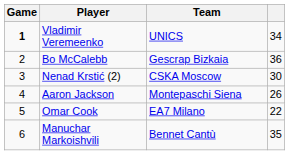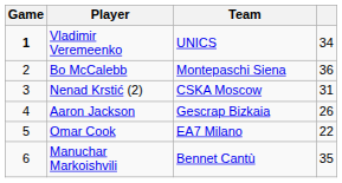Bo McCalebb | Team: Gescrap Bizkaia -> Montepaschi Siena
Nenad Krstić (2) | column 4: 30 -> 31
Aaron Jackson | Team: Montepaschi Siena -> Gescrap Bizkaia
